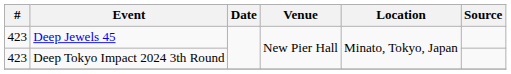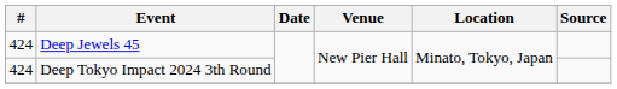Deep Jewels 45 | #: 423 -> 424
Deep Tokyo Impact 2024 3th Round | #: 423 -> 424
